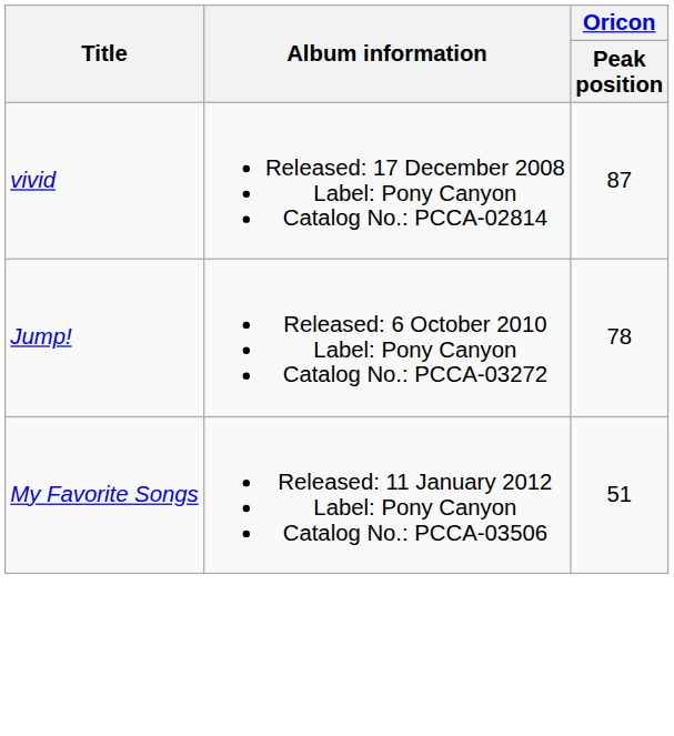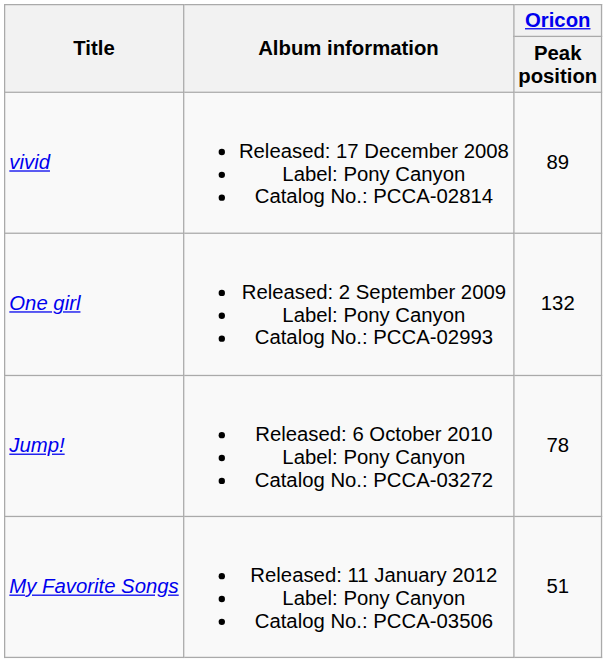vivid | Oricon / Peak position: 87 -> 89
+ row: One girl | Released: 2 September 2009 Label: Pony Canyon Catalog No.: PCCA-02993 | 132
